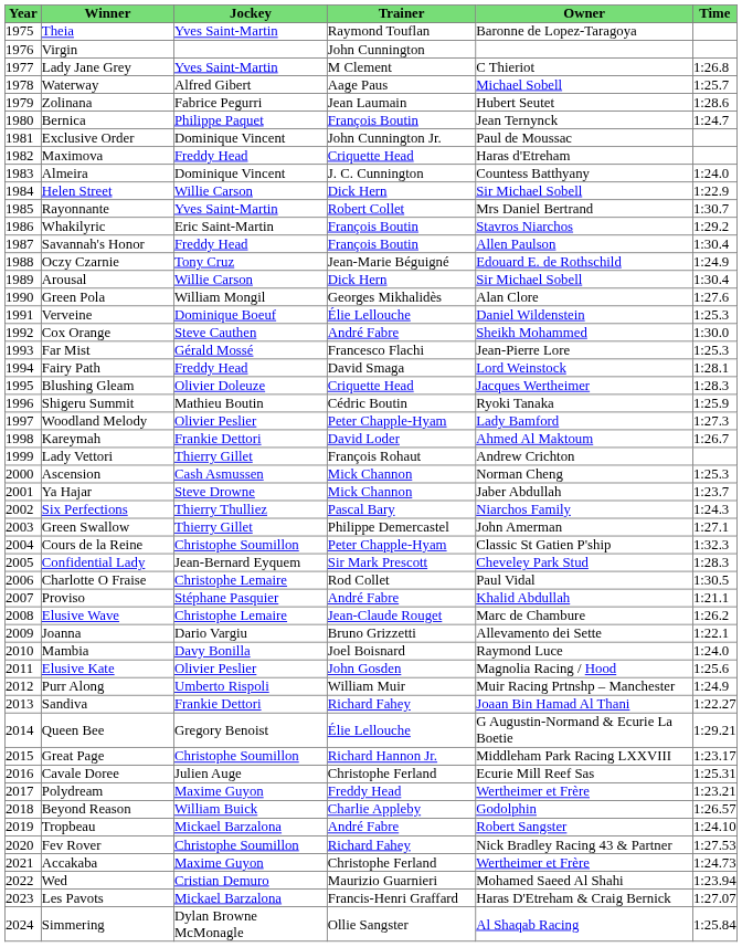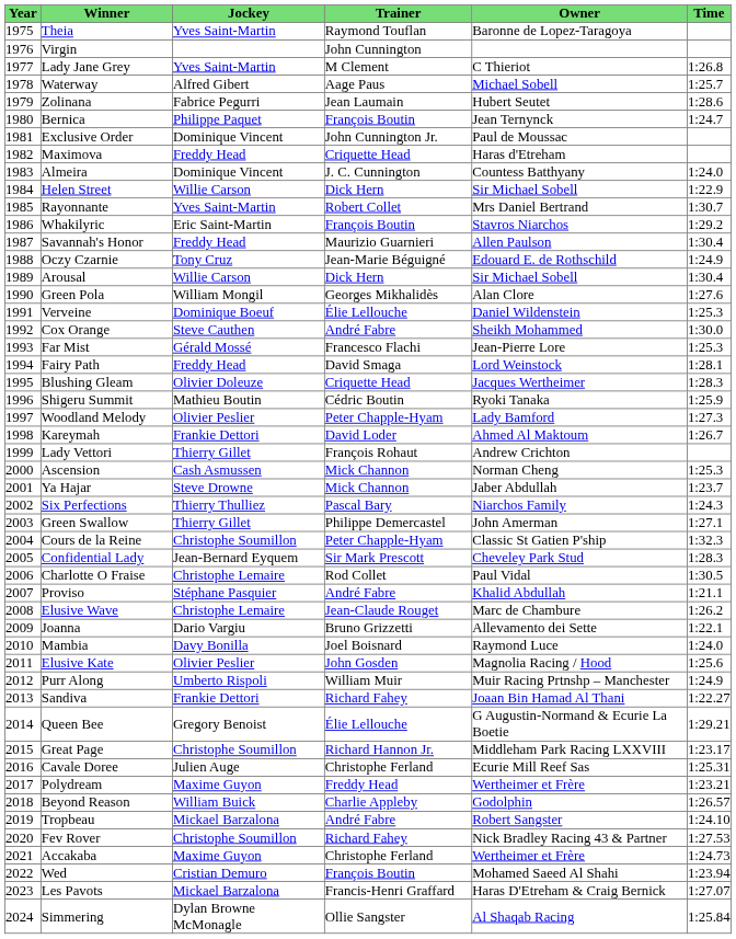Savannah's Honor | Trainer: François Boutin -> Maurizio Guarnieri
Wed | Trainer: Maurizio Guarnieri -> François Boutin
